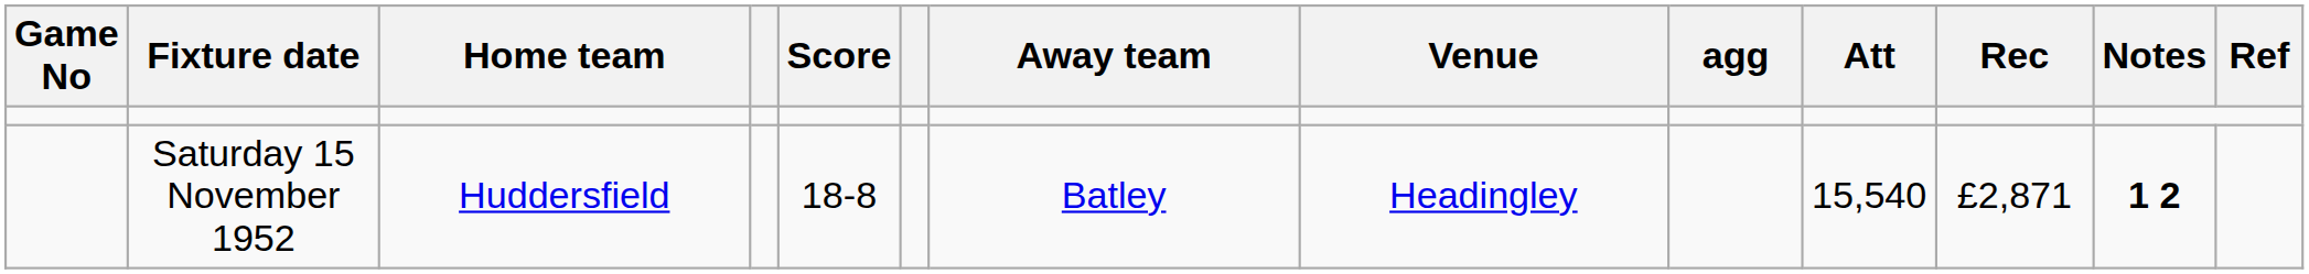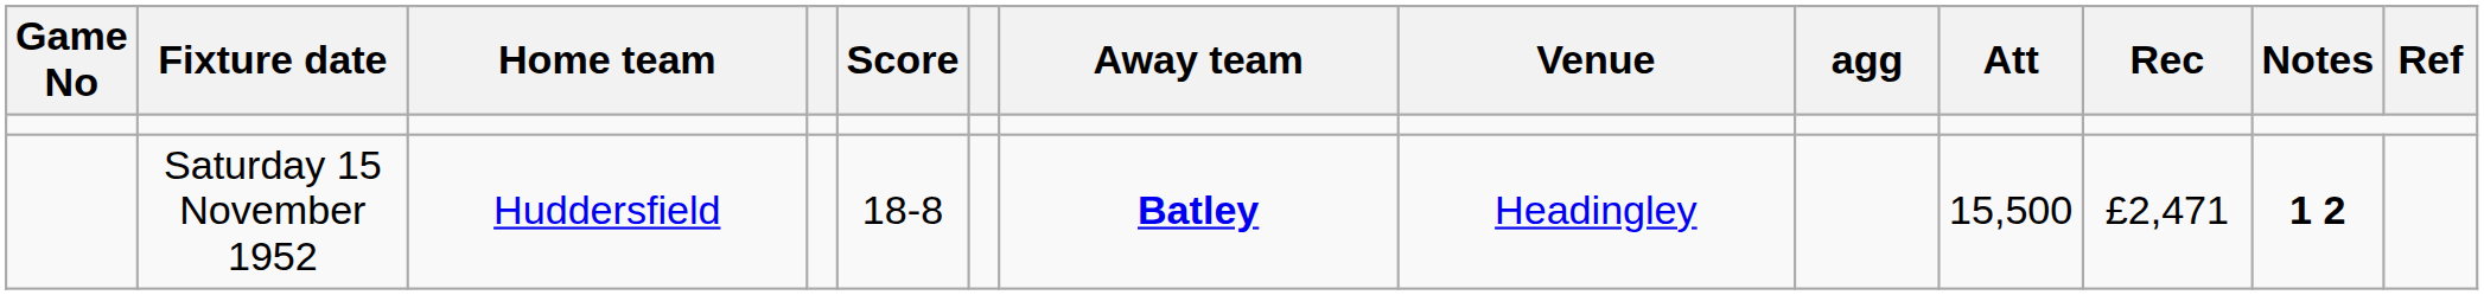Saturday 15 November 1952 | Away team: normal -> bold
Saturday 15 November 1952 | Att: 15,540 -> 15,500
Saturday 15 November 1952 | Rec: £2,871 -> £2,471
